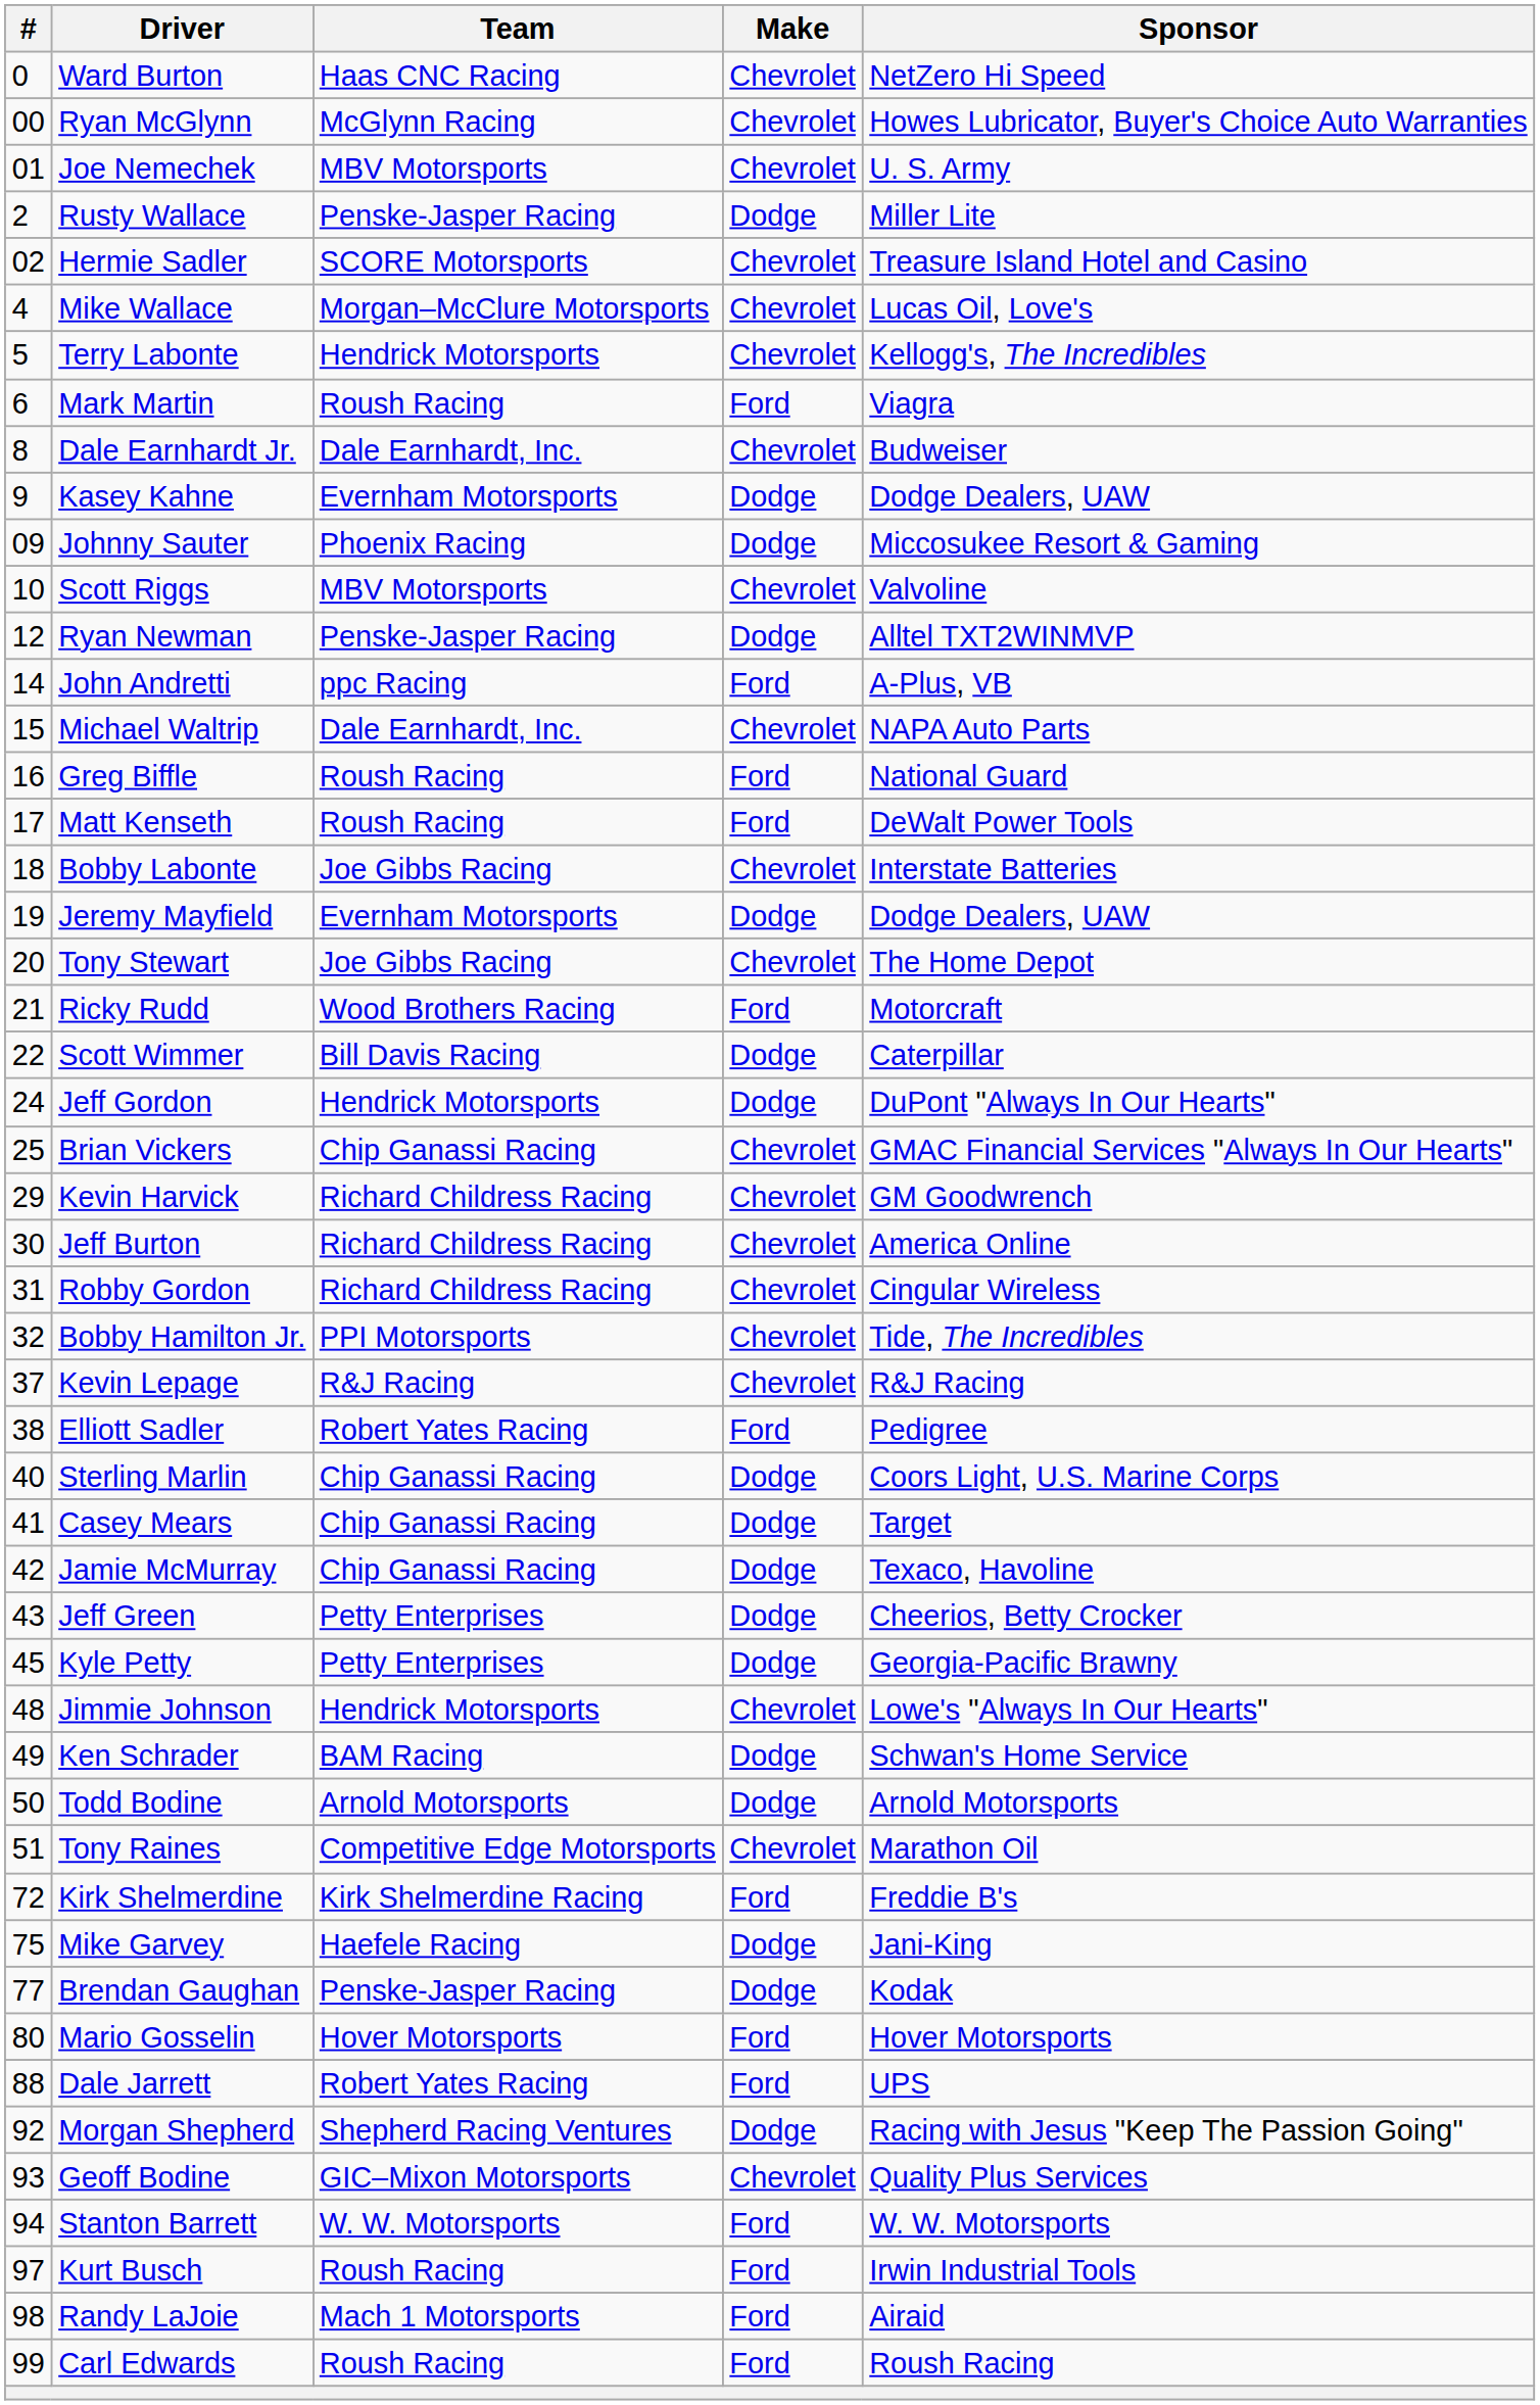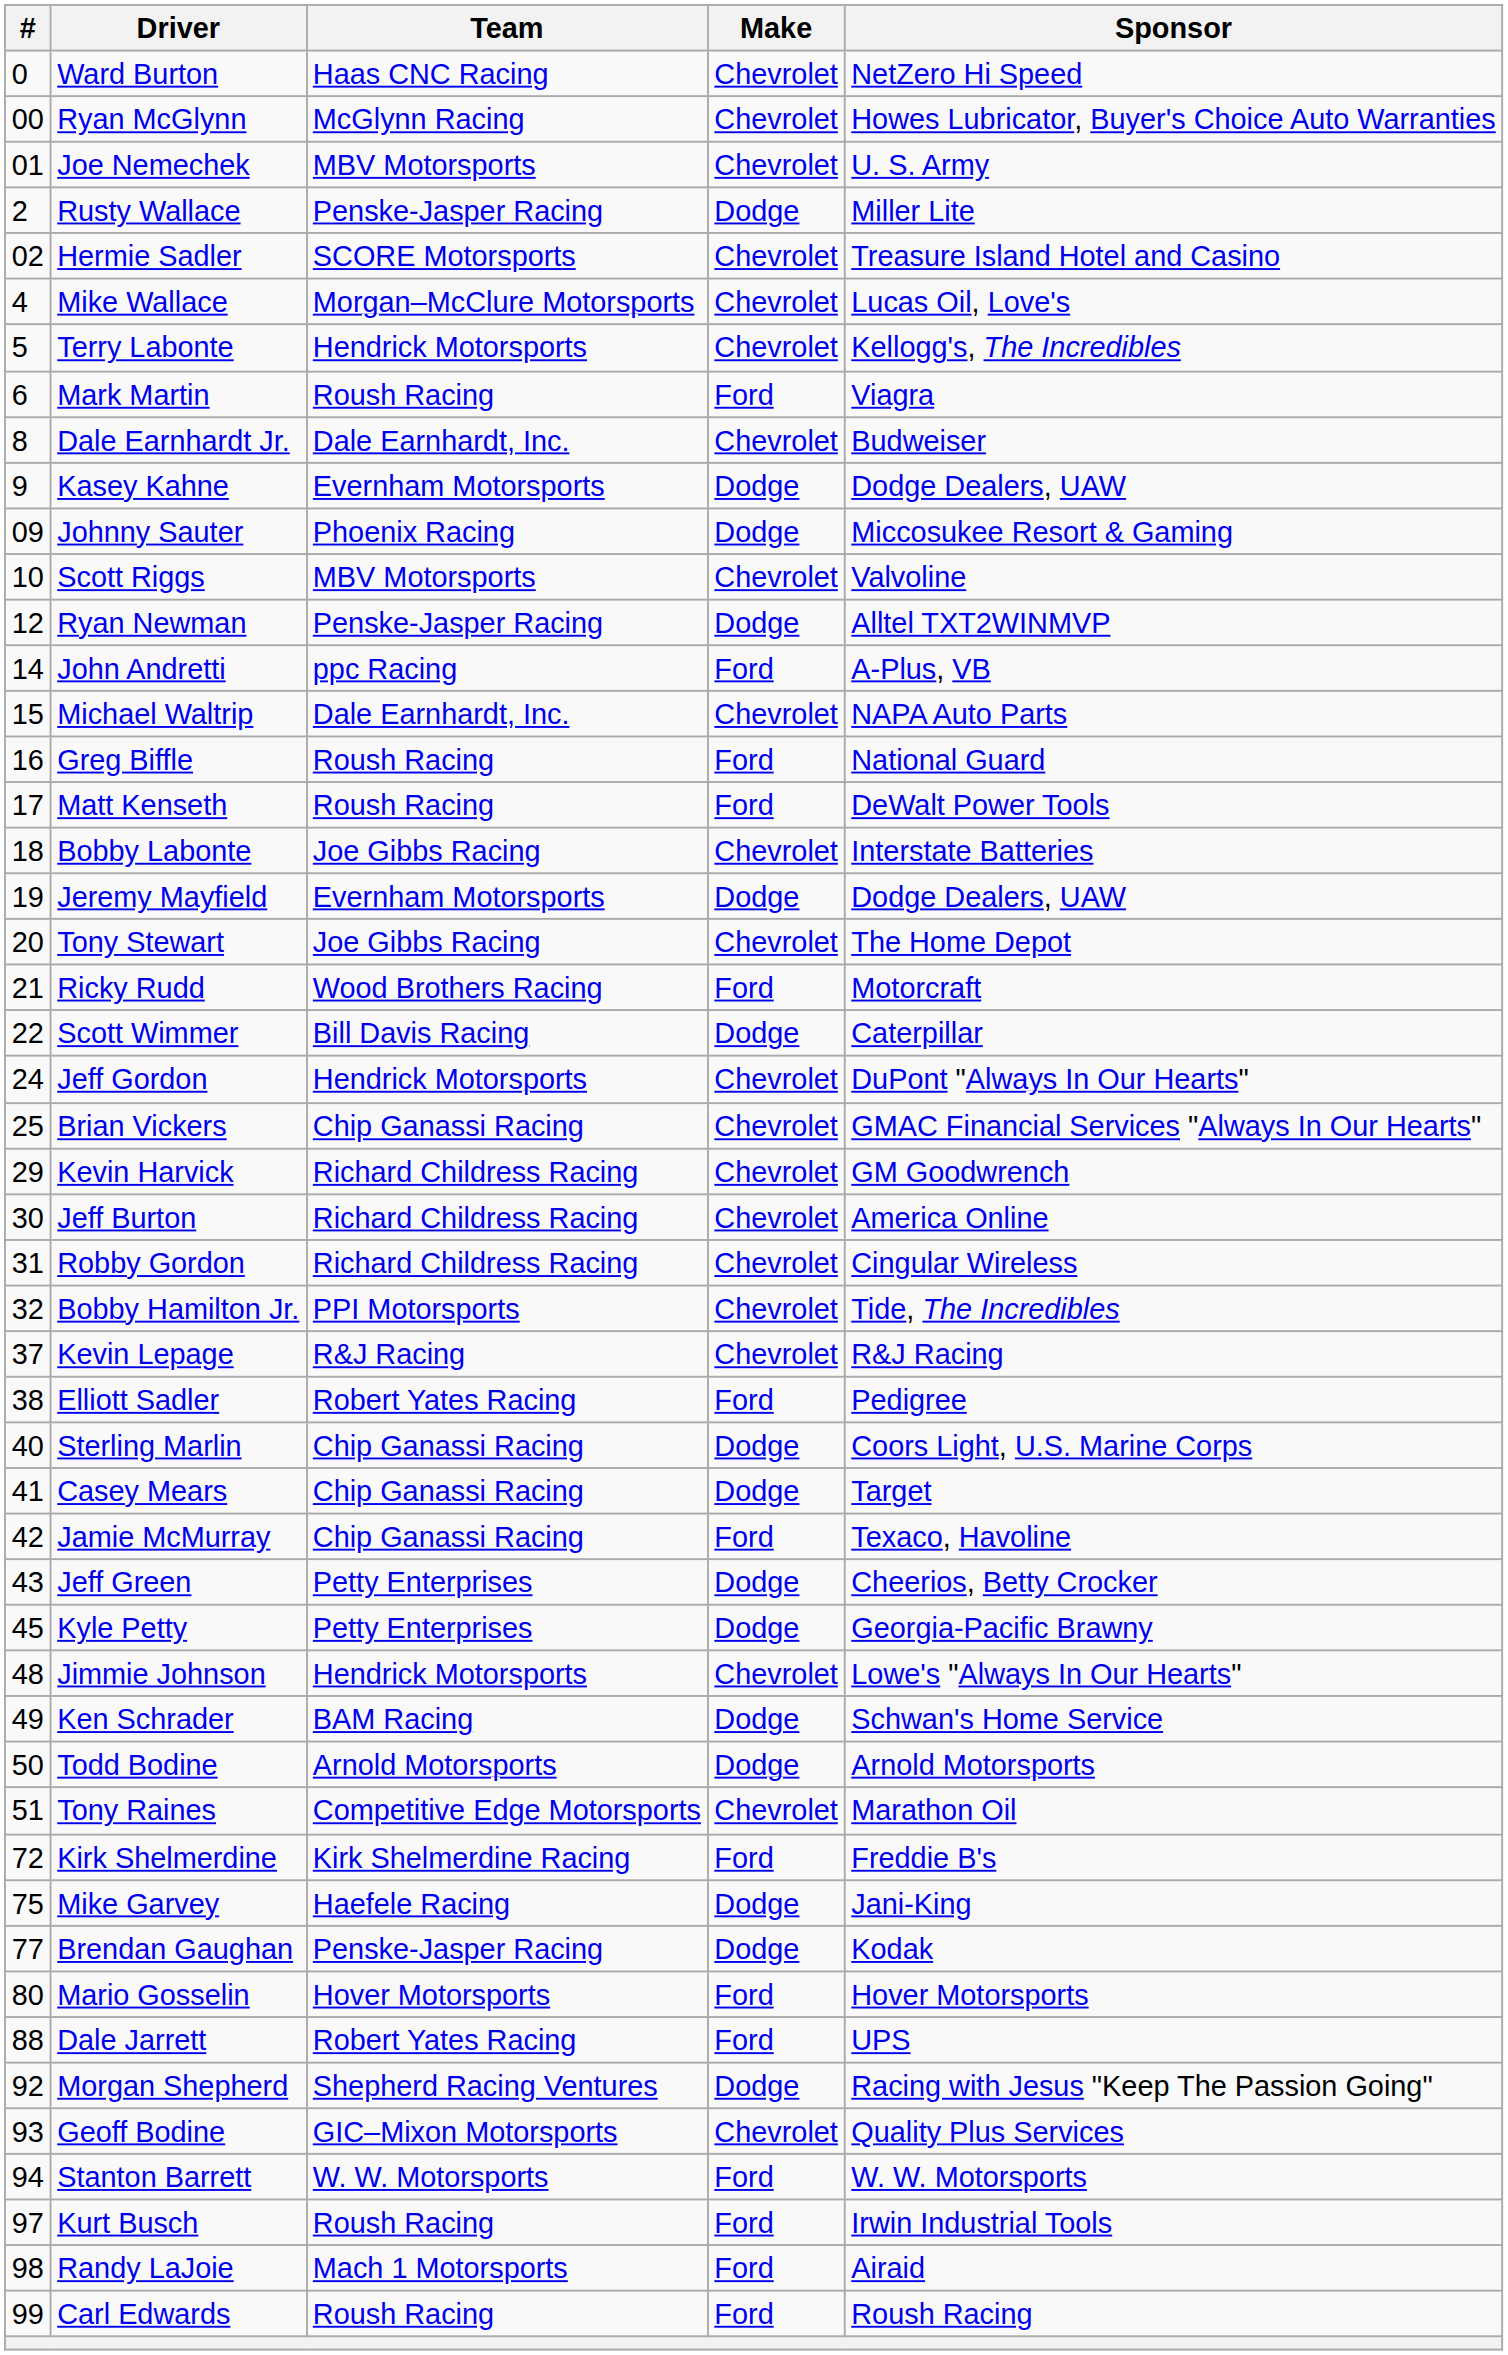Jeff Gordon | Make: Dodge -> Chevrolet
Jamie McMurray | Make: Dodge -> Ford
